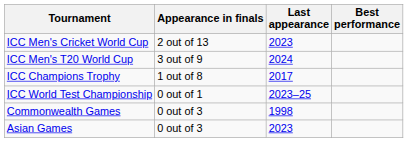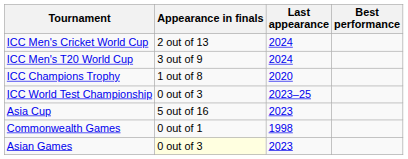ICC Men's Cricket World Cup | Last appearance: 2023 -> 2024
ICC Champions Trophy | Last appearance: 2017 -> 2020
ICC World Test Championship | Appearance in finals: 0 out of 1 -> 0 out of 3
+ row: Asia Cup | 5 out of 16 | 2023
Commonwealth Games | Appearance in finals: 0 out of 3 -> 0 out of 1
Asian Games | Appearance in finals: no background -> lightyellow background
